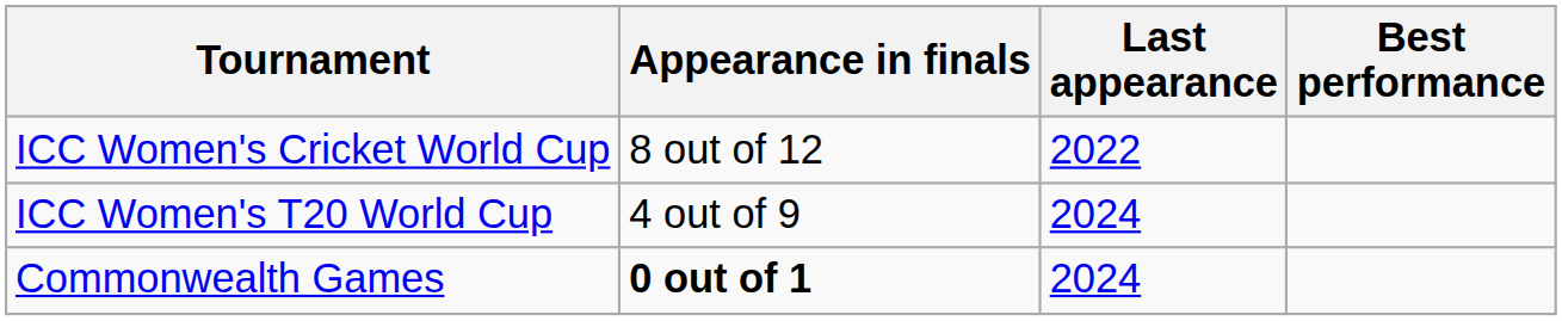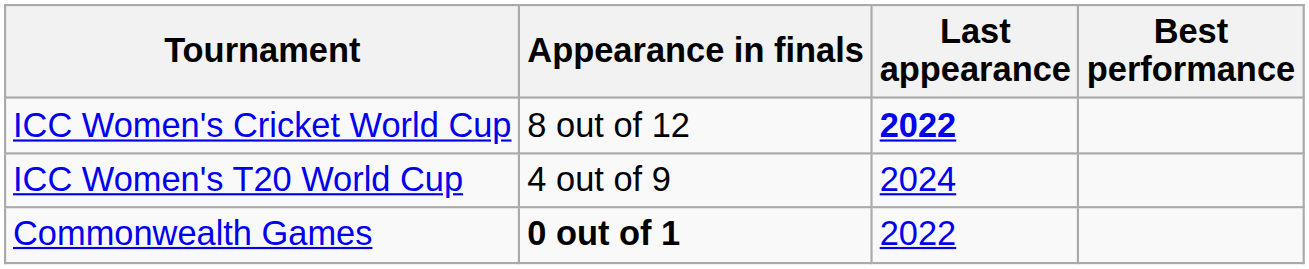ICC Women's Cricket World Cup | Last appearance: normal -> bold
Commonwealth Games | Last appearance: 2024 -> 2022
